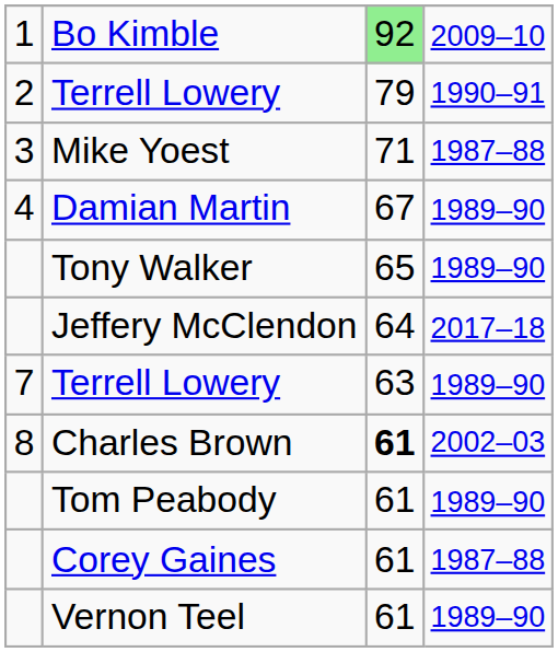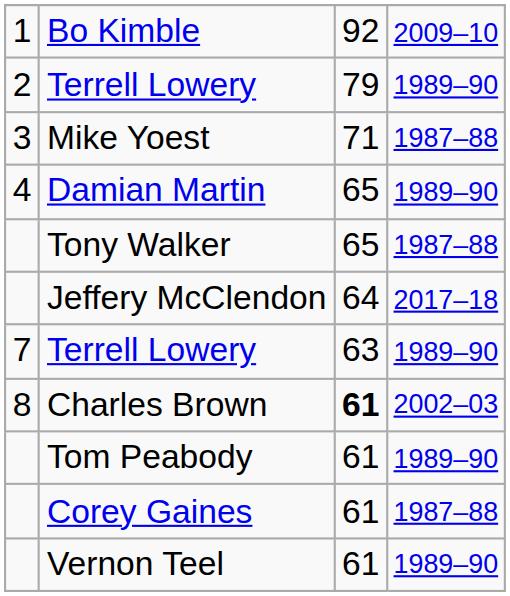Bo Kimble | column 3: lightgreen background -> no background
2 / Terrell Lowery | column 4: 1990–91 -> 1989–90
Damian Martin | column 3: 67 -> 65
Tony Walker | column 4: 1989–90 -> 1987–88
